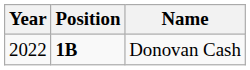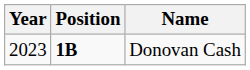Donovan Cash | Year: 2022 -> 2023
